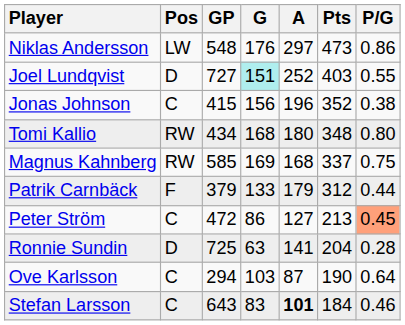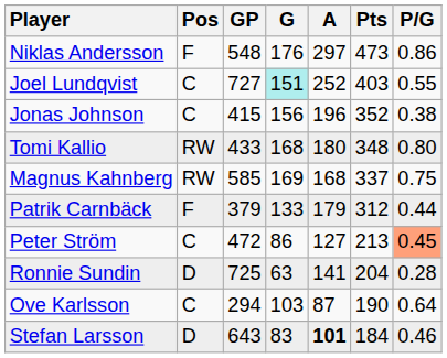Niklas Andersson | Pos: LW -> F
Joel Lundqvist | Pos: D -> C
Tomi Kallio | GP: 434 -> 433
Stefan Larsson | Pos: C -> D
